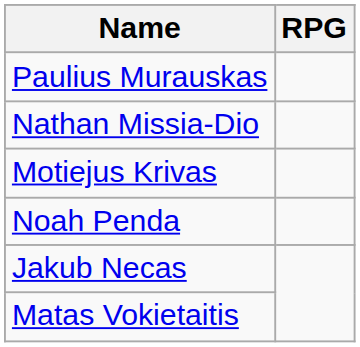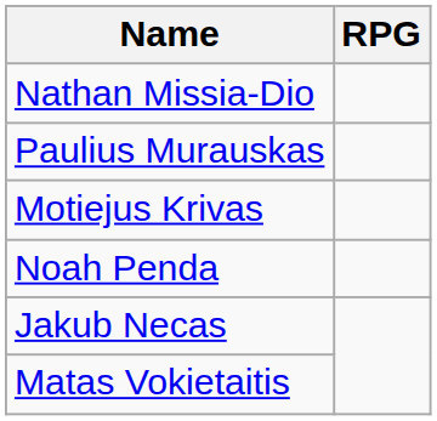rows swapped: Nathan Missia-Dio <-> Paulius Murauskas
